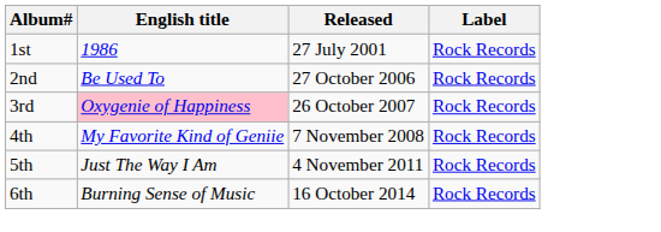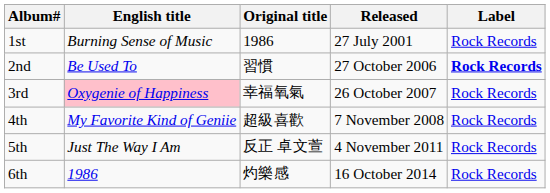+ column: Original title | 1986 | 習慣 | 幸福氧氣 | 超級喜歡 | 反正 卓文萱 | 灼樂感
1st | English title: 1986 -> Burning Sense of Music
2nd | Label: normal -> bold
6th | English title: Burning Sense of Music -> 1986
